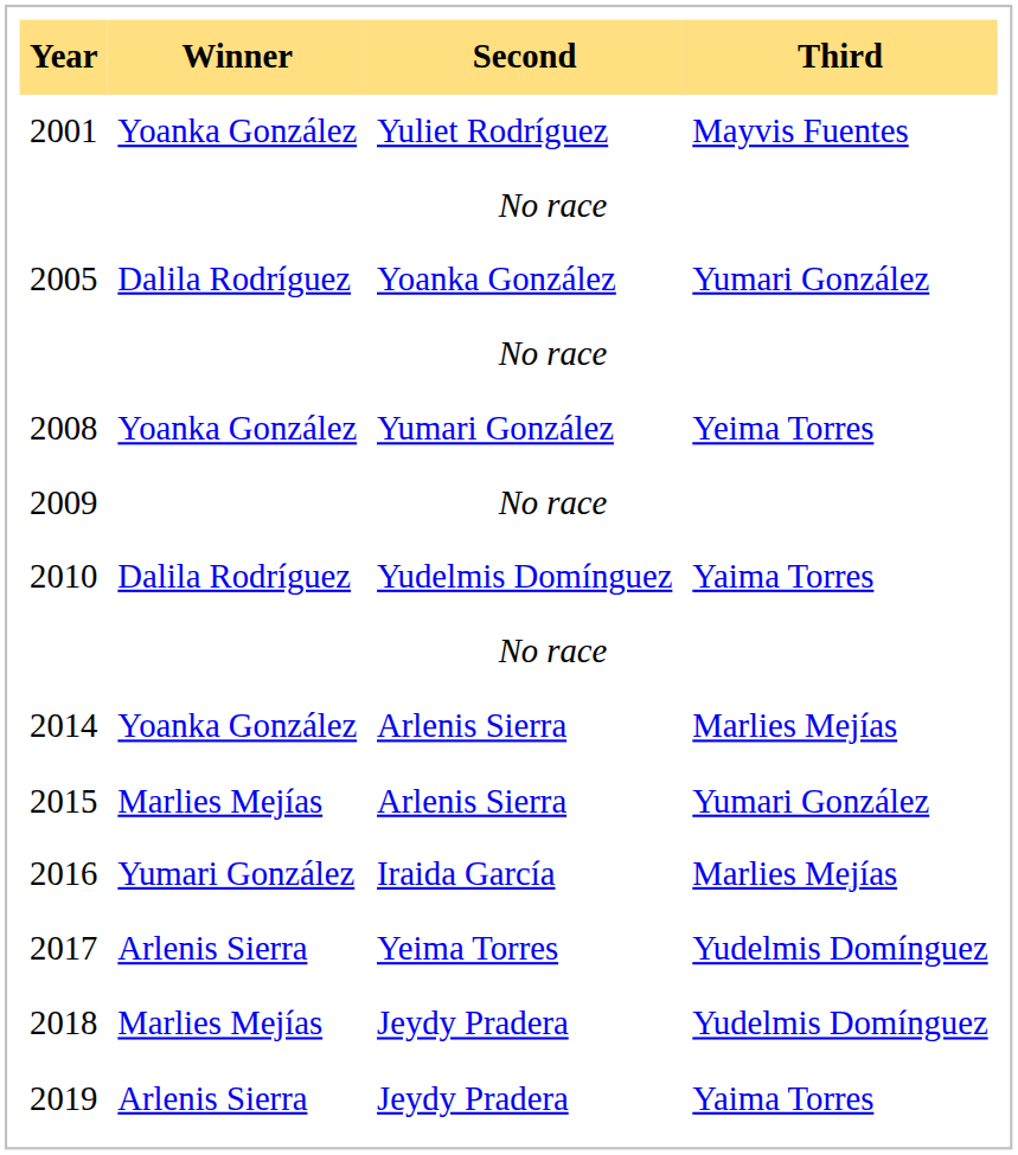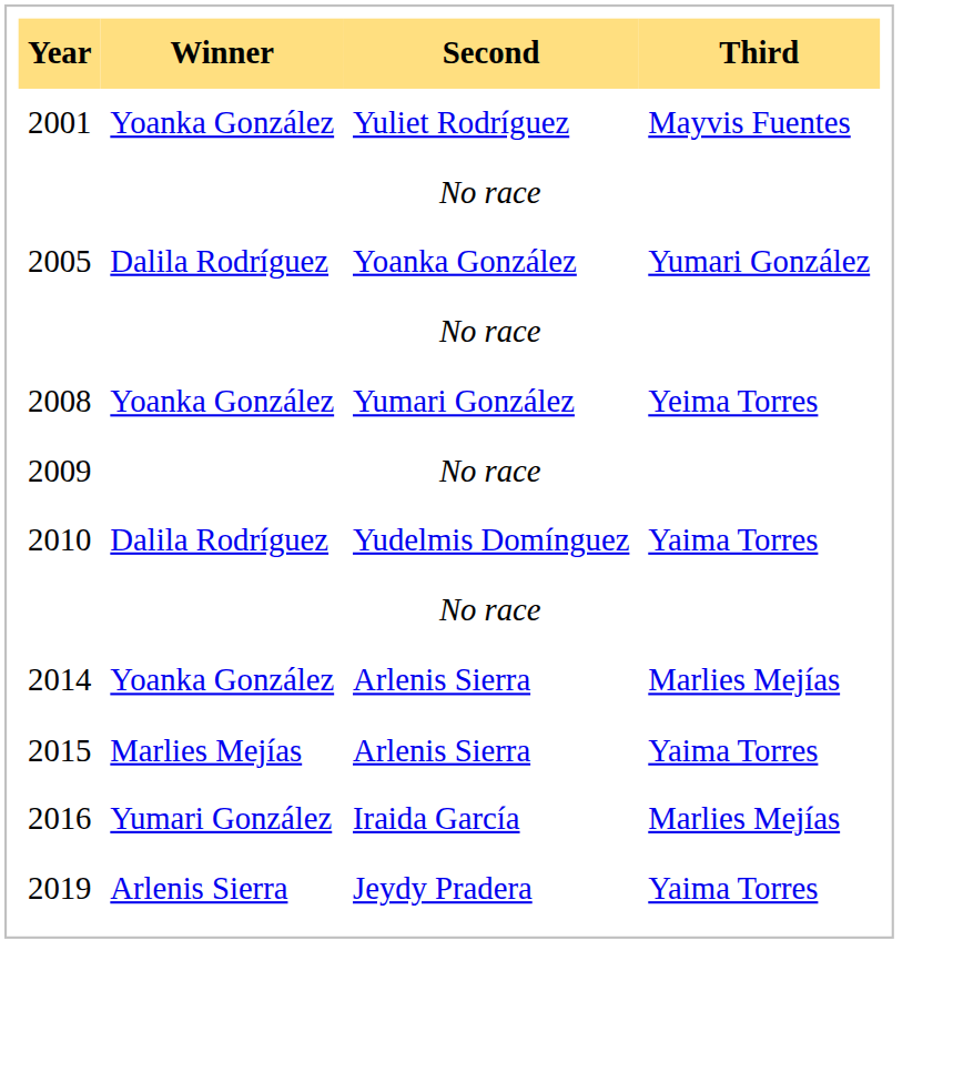2015 | Third: Yumari González -> Yaima Torres
- row: 2017 | Arlenis Sierra | Yeima Torres | Yudelmis Domínguez
- row: 2018 | Marlies Mejías | Jeydy Pradera | Yudelmis Domínguez
